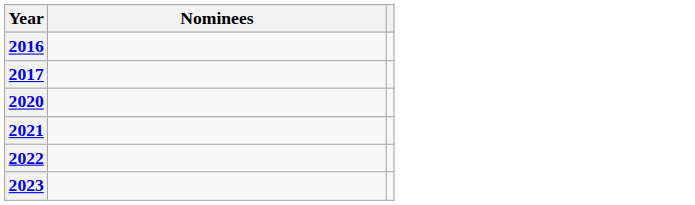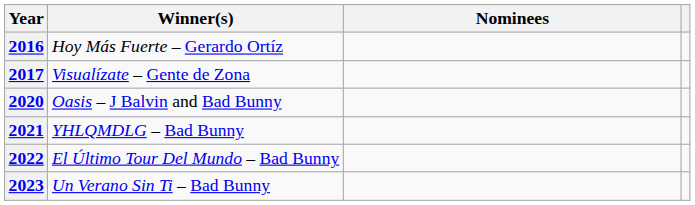+ column: Winner(s) | Hoy Más Fuerte – Gerardo Ortíz | Visualízate – Gente de Zona | Oasis – J Balvin and Bad Bunny | YHLQMDLG – Bad Bunny | El Último Tour Del Mundo – Bad Bunny | Un Verano Sin Ti – Bad Bunny
